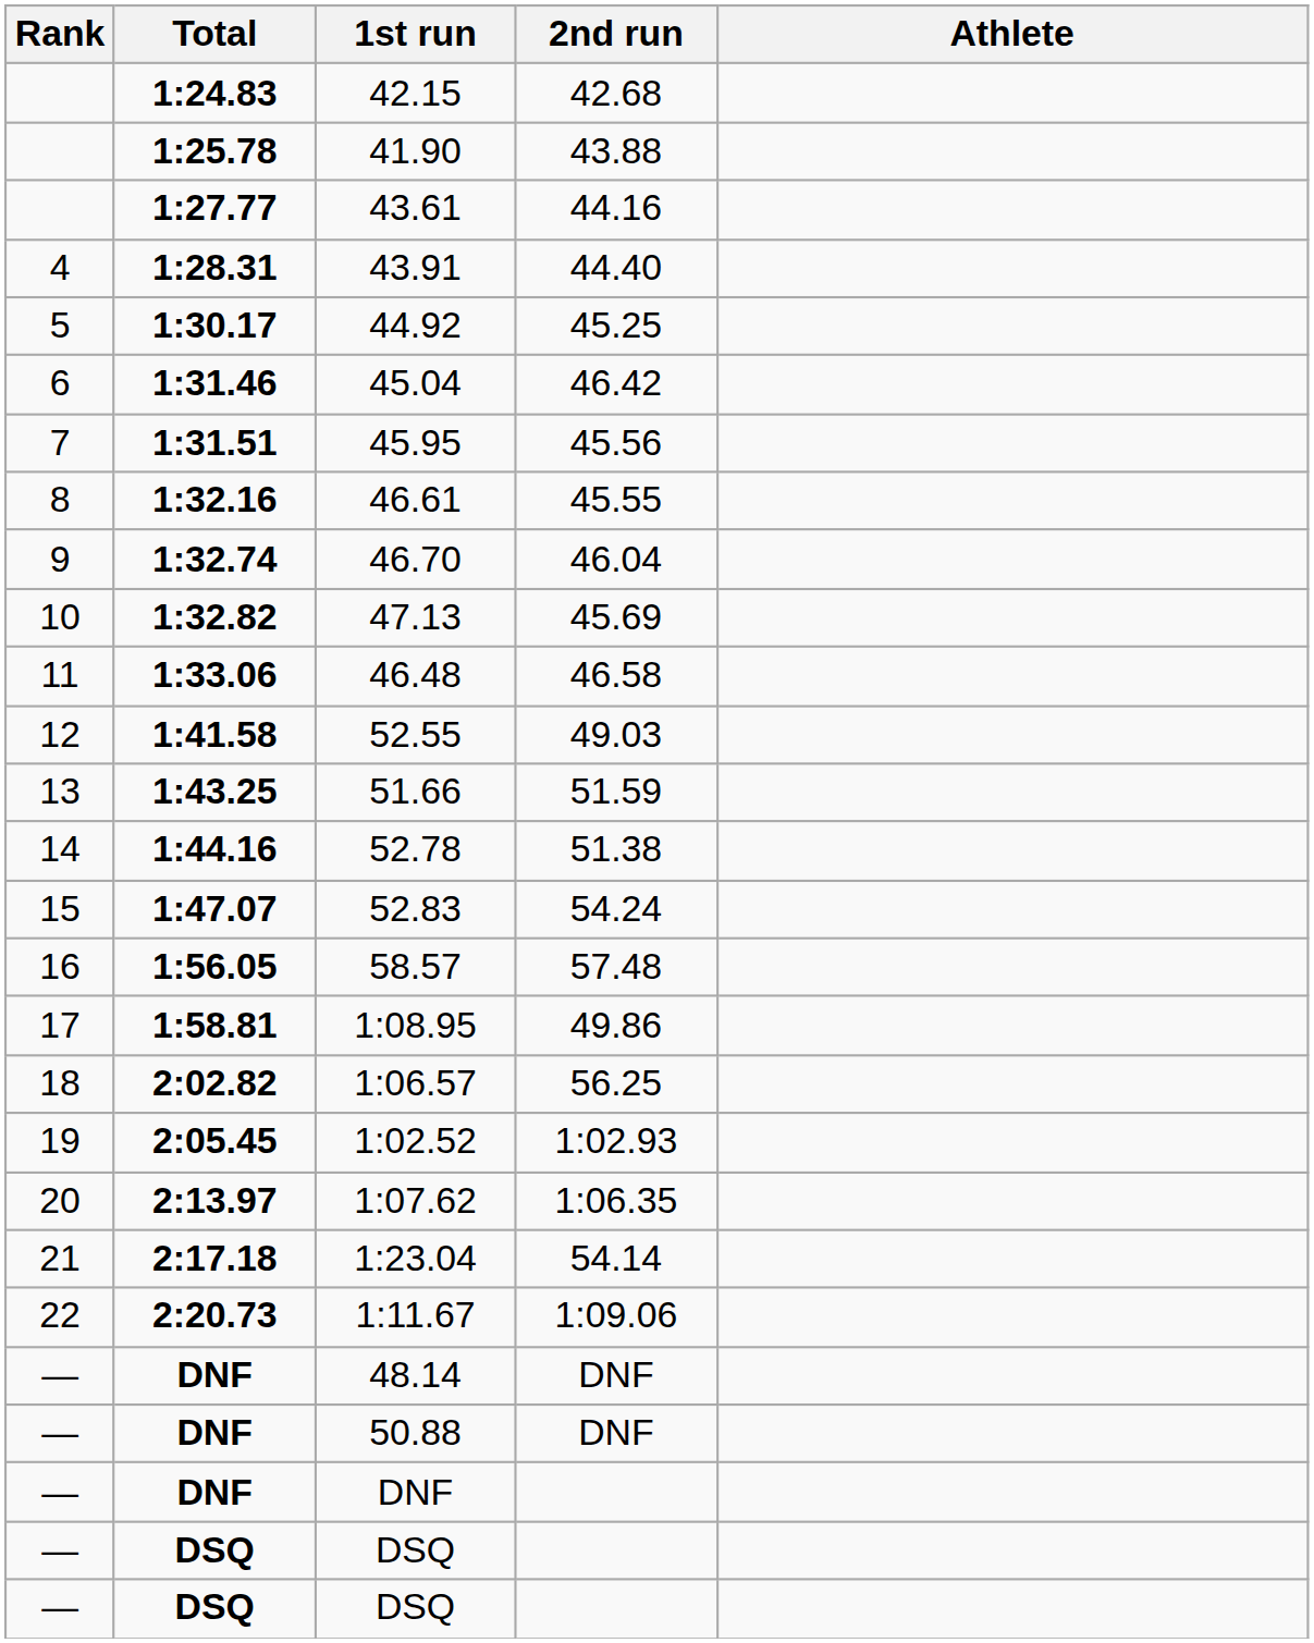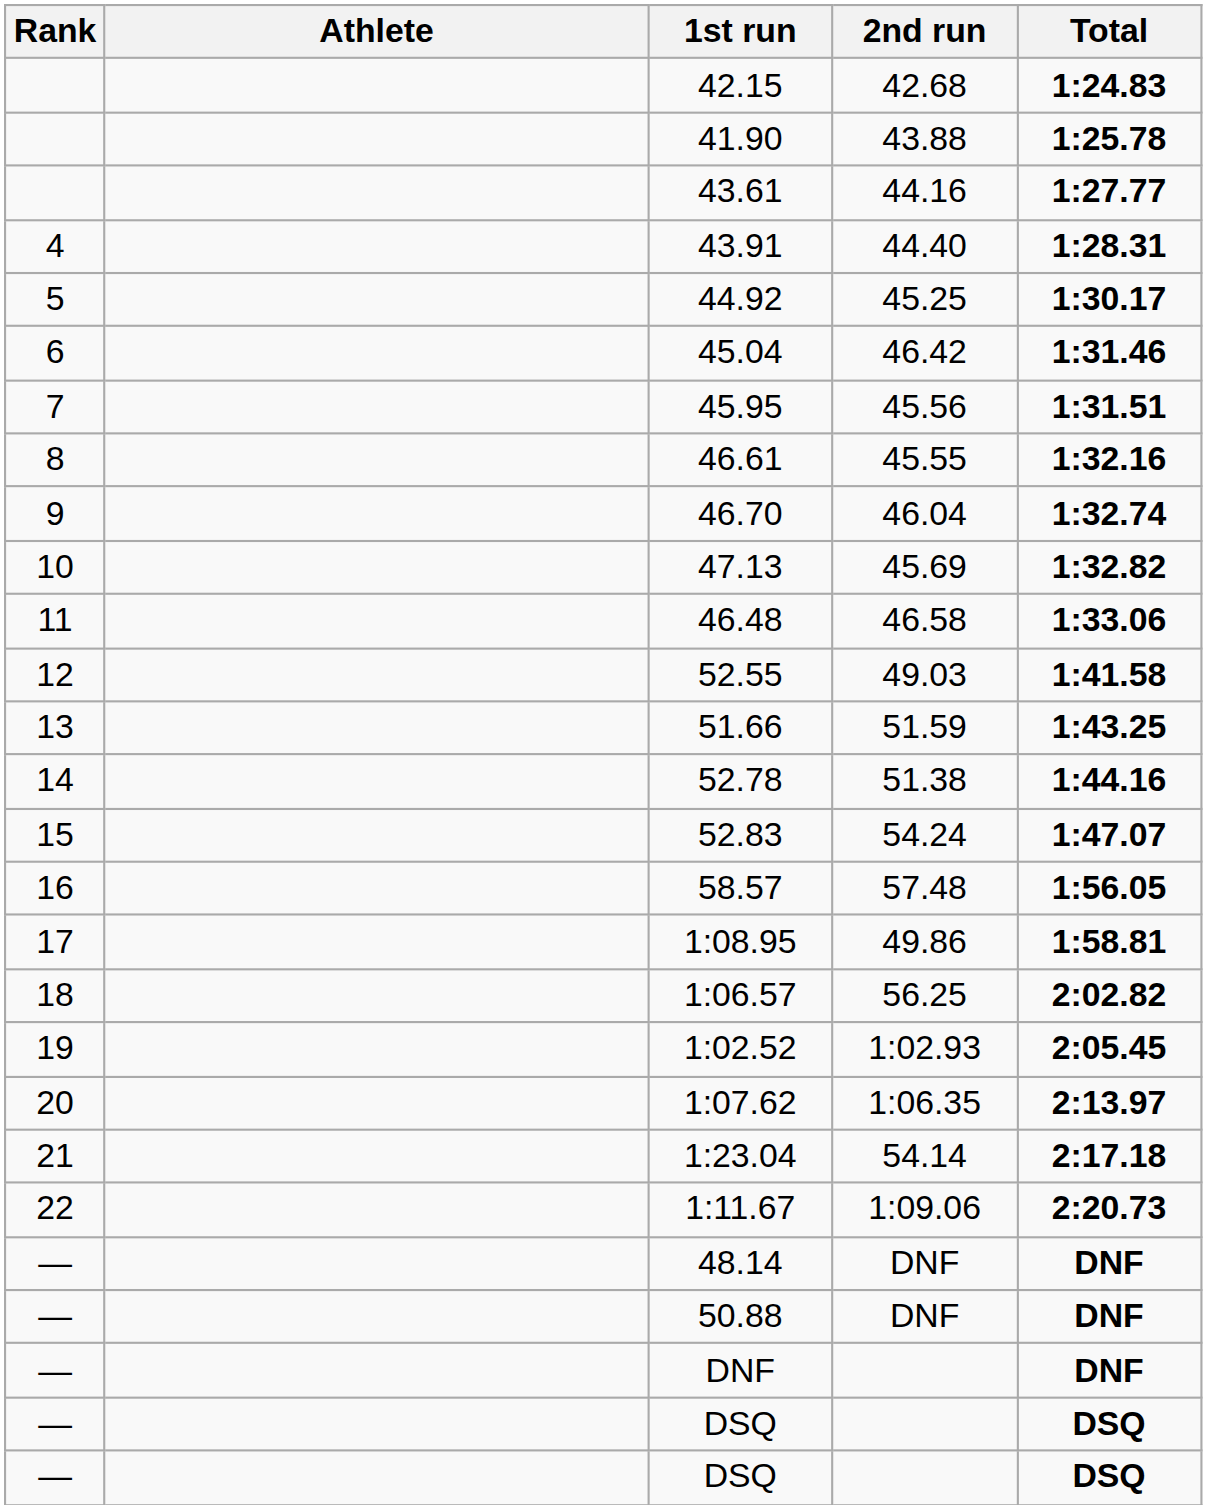columns swapped: Athlete <-> Total
